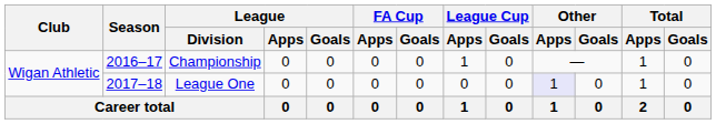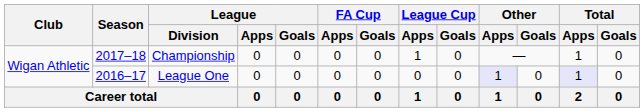Championship | Season: 2016–17 -> 2017–18
League One | Season: 2017–18 -> 2016–17
League One | Total / Apps: no background -> lavender background
